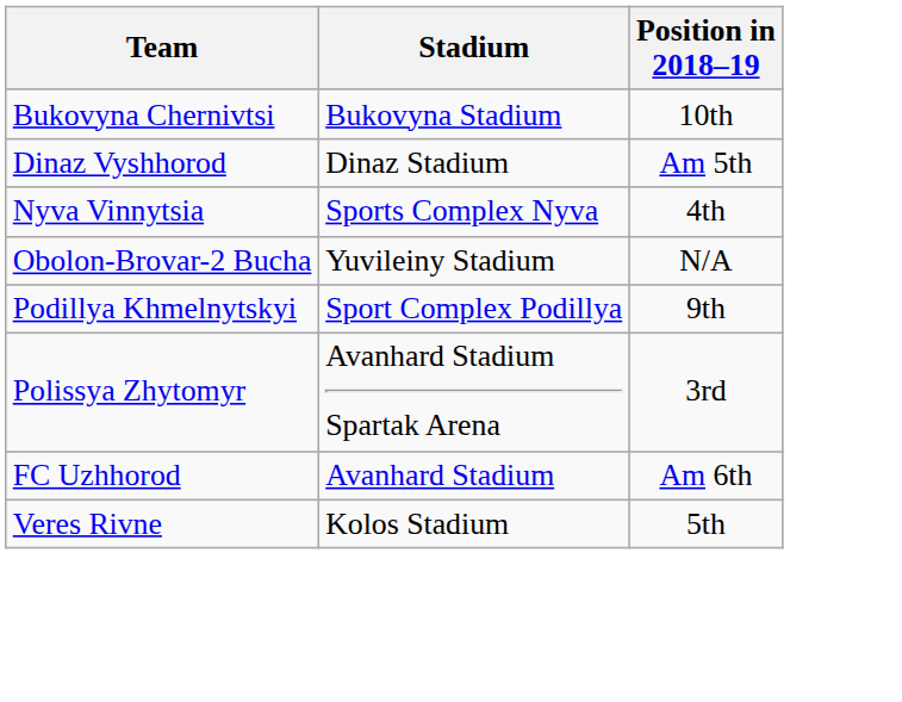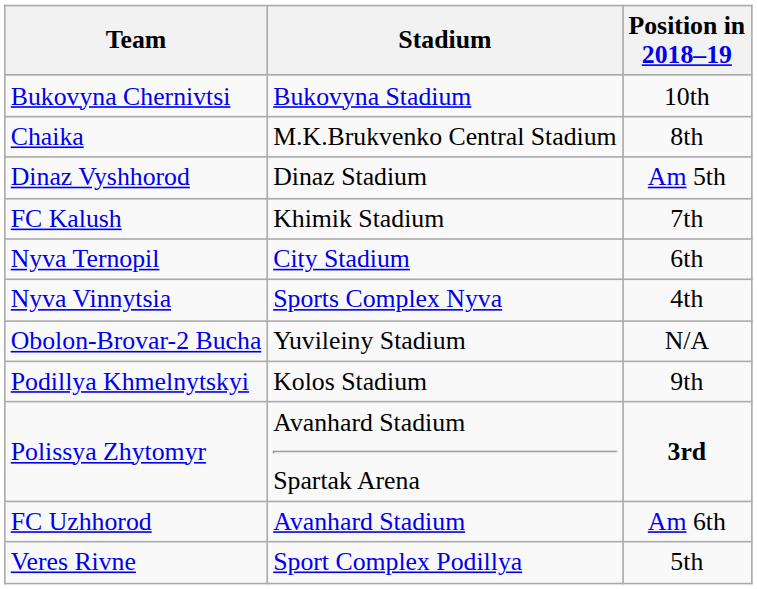+ row: Chaika | M.K.Brukvenko Central Stadium | 8th
+ row: FC Kalush | Khimik Stadium | 7th
+ row: Nyva Ternopil | City Stadium | 6th
Podillya Khmelnytskyi | Stadium: Sport Complex Podillya -> Kolos Stadium
Polissya Zhytomyr | Position in 2018–19: normal -> bold
Veres Rivne | Stadium: Kolos Stadium -> Sport Complex Podillya
